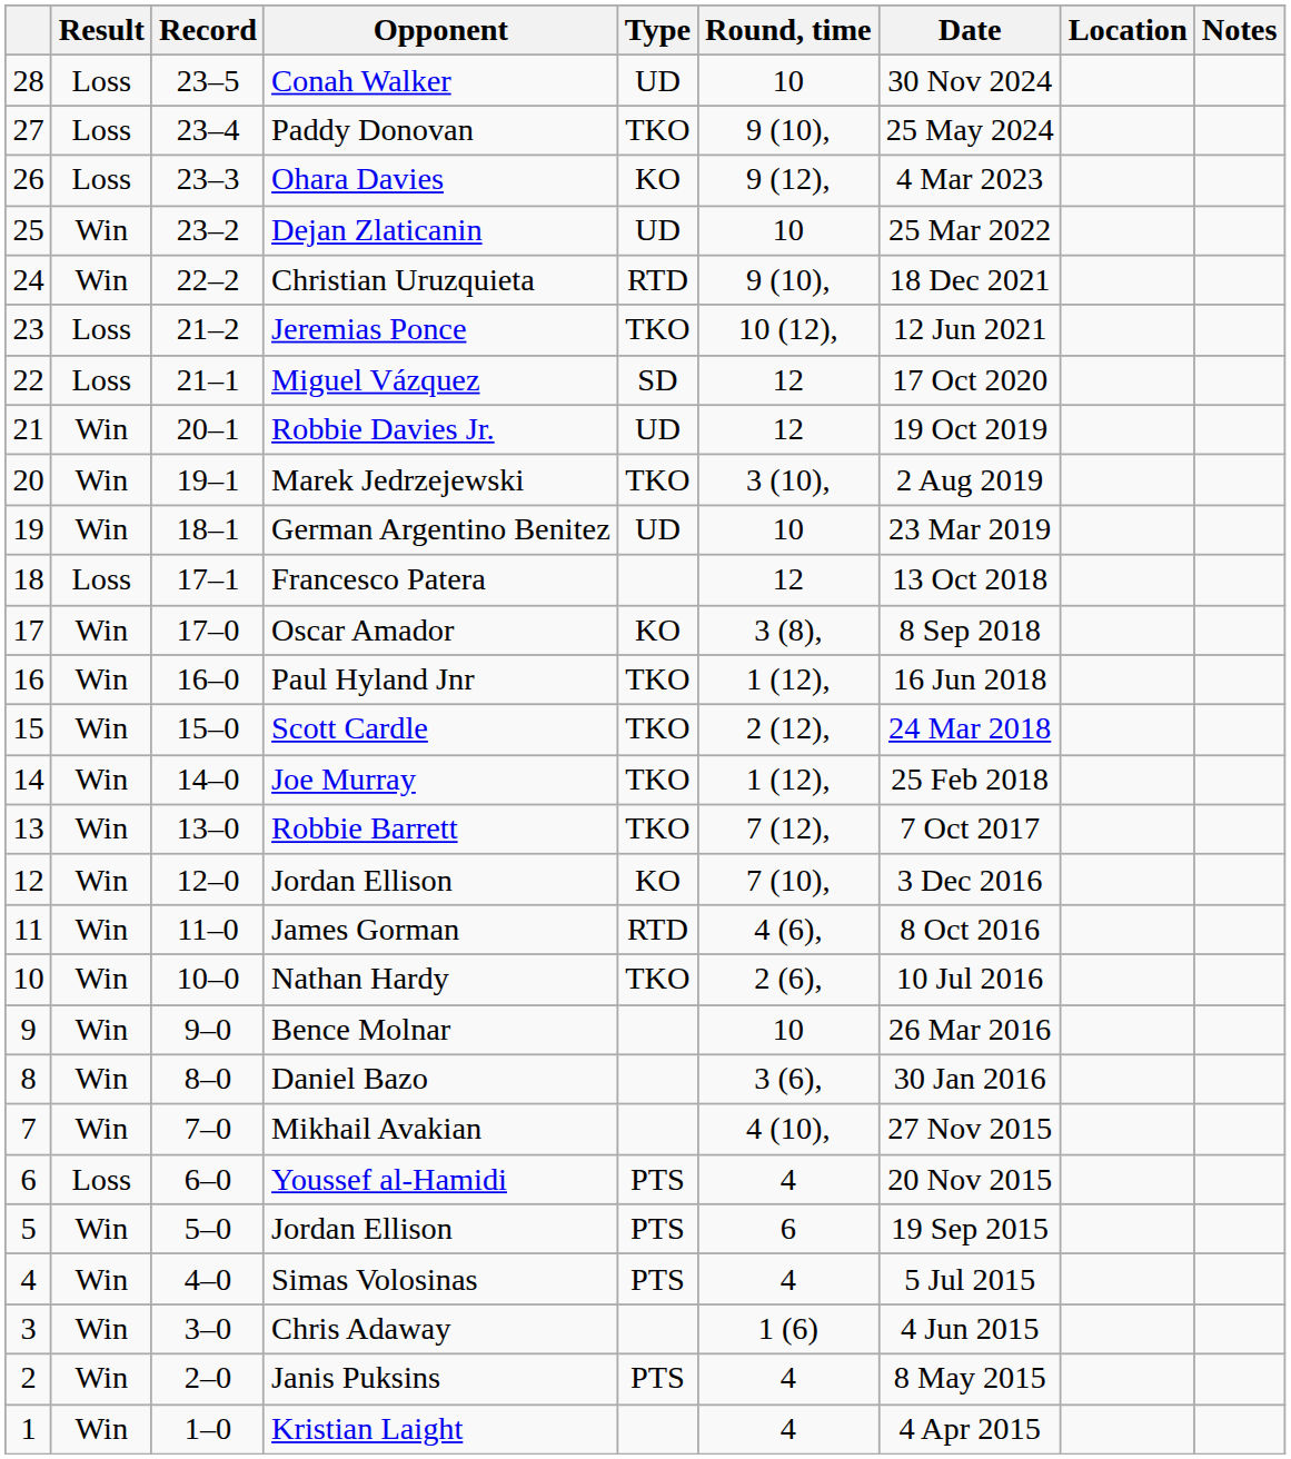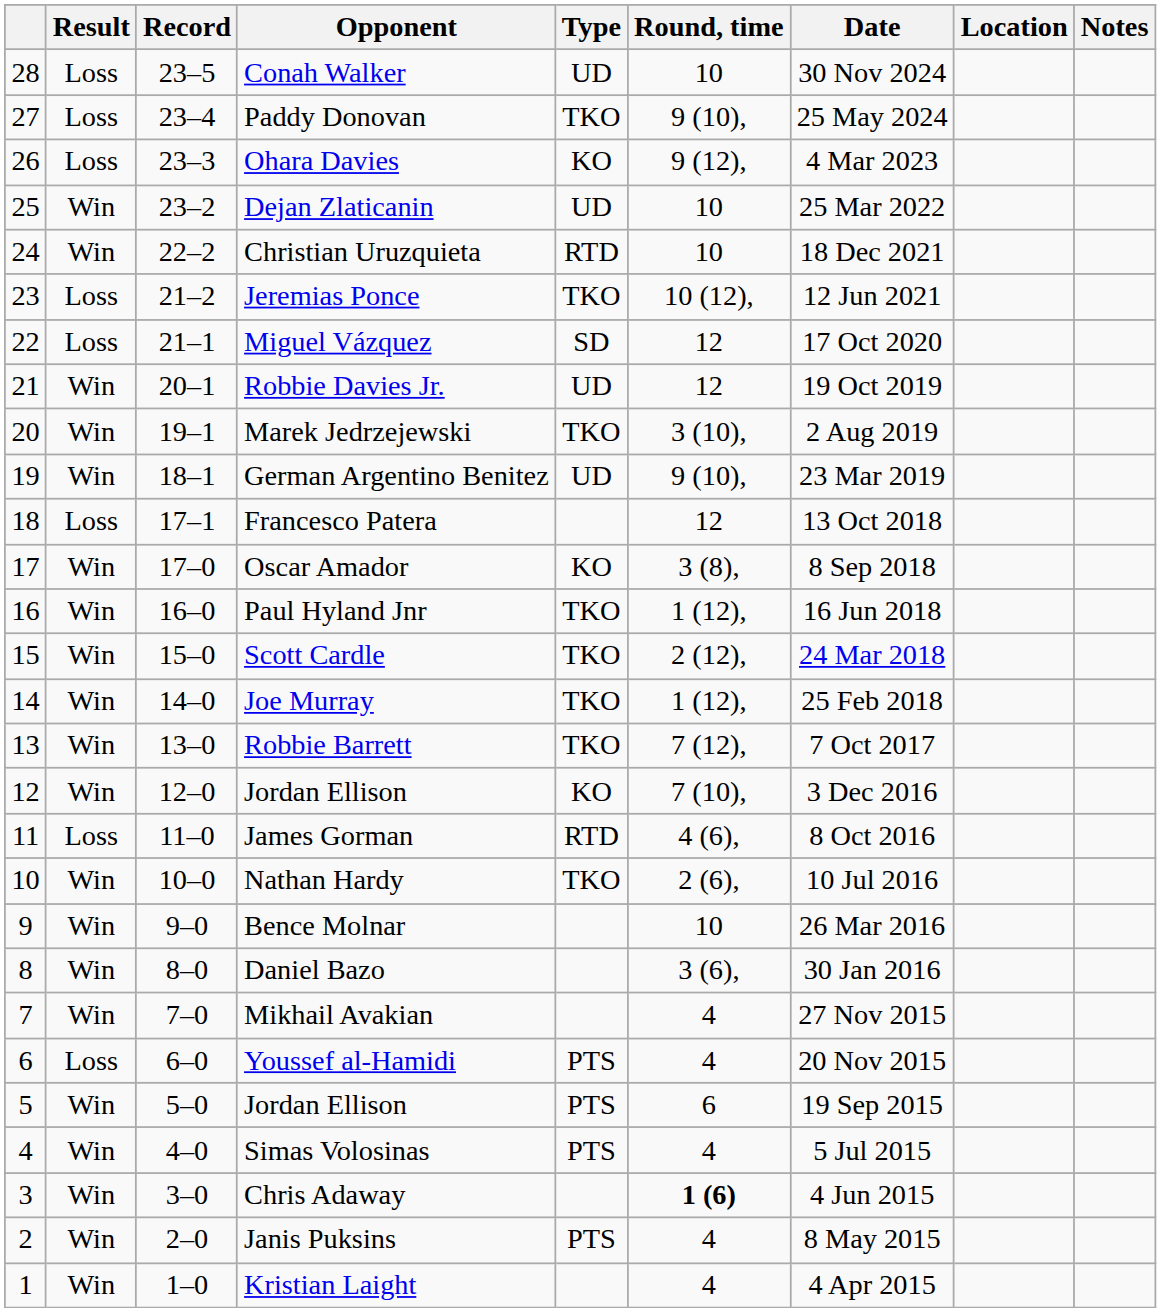Christian Uruzquieta | Round, time: 9 (10), -> 10
German Argentino Benitez | Round, time: 10 -> 9 (10),
James Gorman | Result: Win -> Loss
Mikhail Avakian | Round, time: 4 (10), -> 4
Chris Adaway | Round, time: normal -> bold
